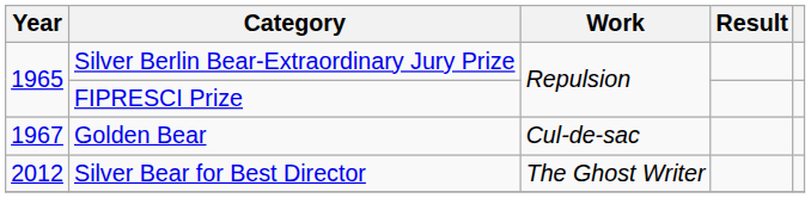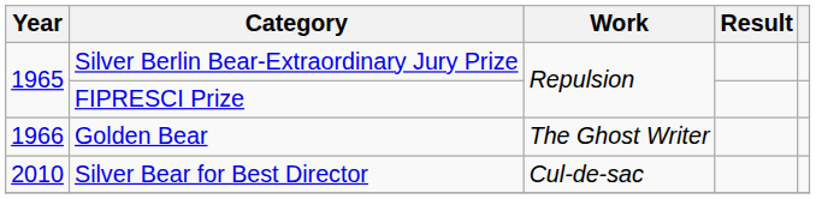Golden Bear | Year: 1967 -> 1966
Golden Bear | Work: Cul-de-sac -> The Ghost Writer
Silver Bear for Best Director | Year: 2012 -> 2010
Silver Bear for Best Director | Work: The Ghost Writer -> Cul-de-sac
